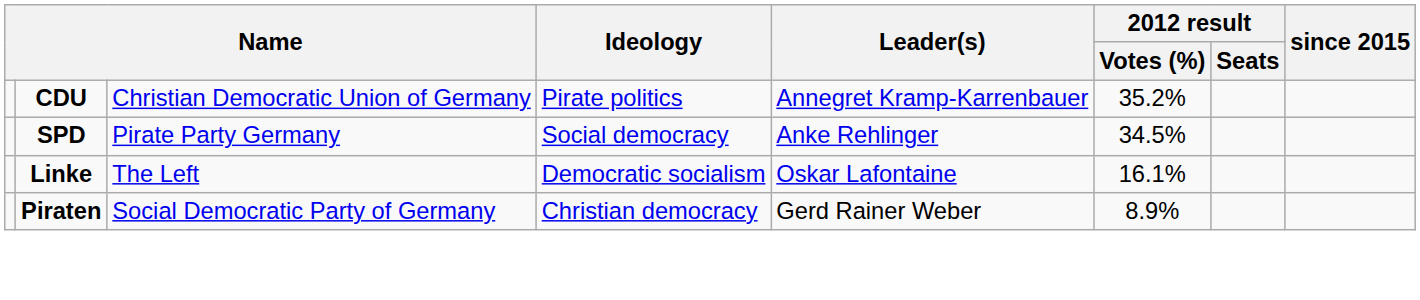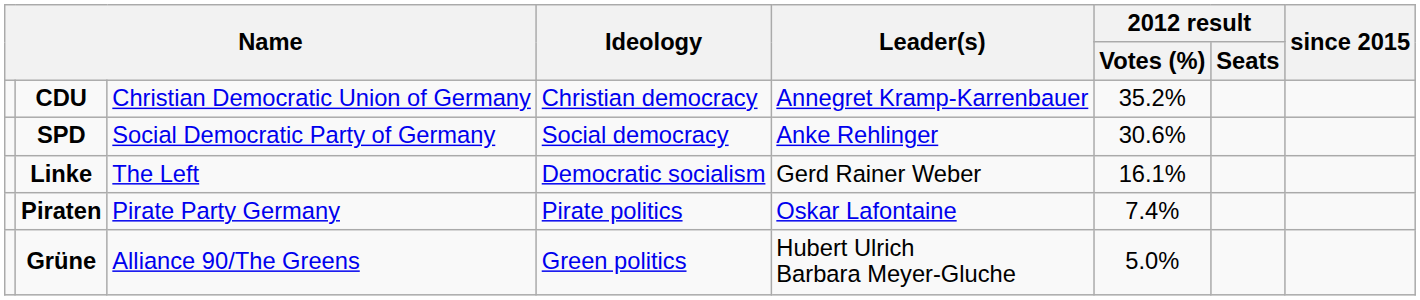CDU | Ideology: Pirate politics -> Christian democracy
SPD | column 3: Pirate Party Germany -> Social Democratic Party of Germany
SPD | 2012 result / Votes (%): 34.5% -> 30.6%
Linke | Leader(s): Oskar Lafontaine -> Gerd Rainer Weber
Piraten | column 3: Social Democratic Party of Germany -> Pirate Party Germany
Piraten | Ideology: Christian democracy -> Pirate politics
Piraten | Leader(s): Gerd Rainer Weber -> Oskar Lafontaine
Piraten | 2012 result / Votes (%): 8.9% -> 7.4%
+ row: Grüne | Alliance 90/The Greens | Green politics | Hubert Ulrich Barbara Meyer-Gluche | 5.0%
